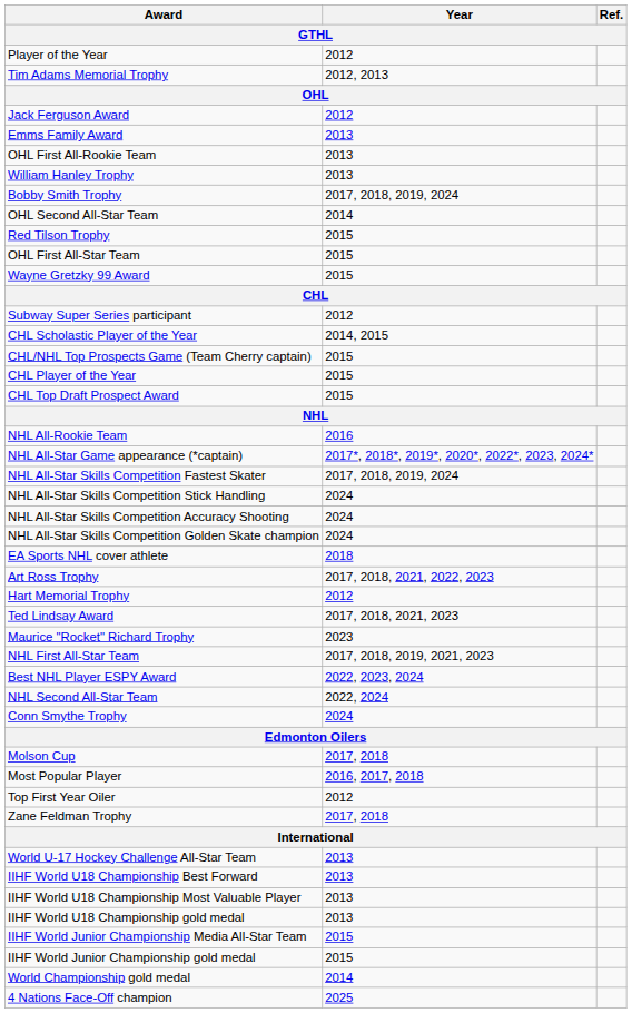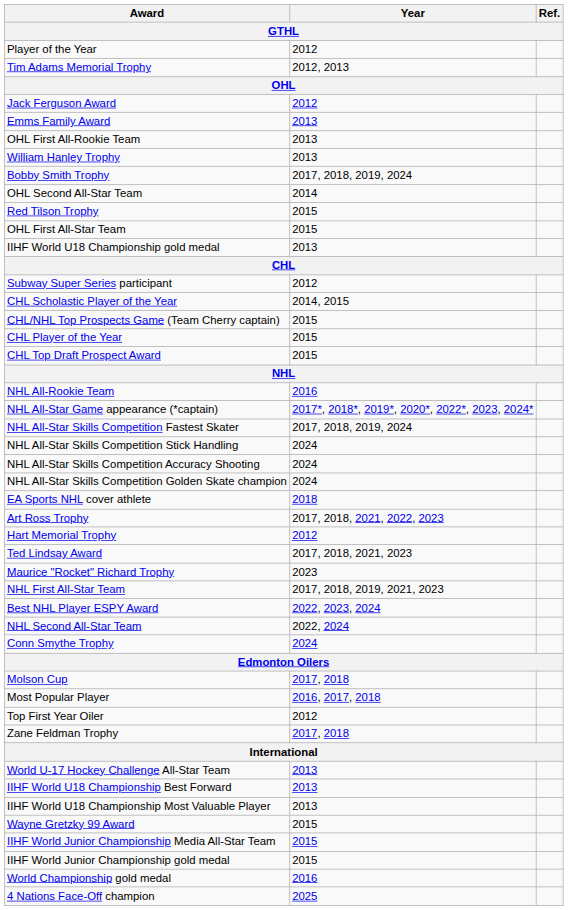rows swapped: Wayne Gretzky 99 Award <-> IIHF World U18 Championship gold medal
World Championship gold medal | Year: 2014 -> 2016
